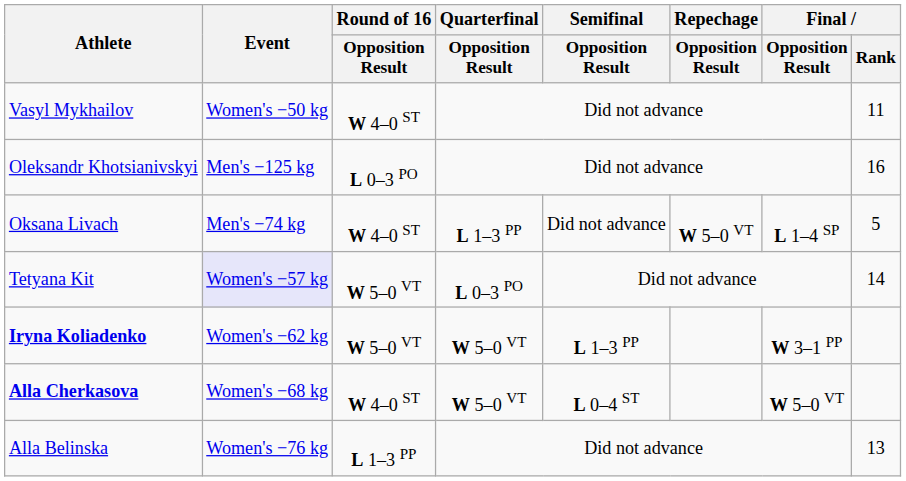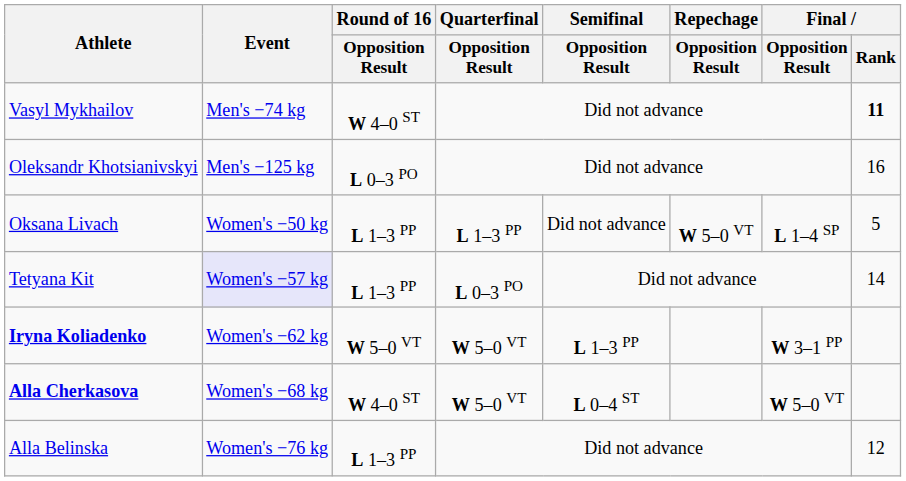Vasyl Mykhailov | Event: Women's −50 kg -> Men's −74 kg
Vasyl Mykhailov | Final / Rank: normal -> bold
Oksana Livach | Event: Men's −74 kg -> Women's −50 kg
Oksana Livach | Round of 16 / Opposition Result: W 4–0 ST -> L 1–3 PP
Tetyana Kit | Round of 16 / Opposition Result: W 5–0 VT -> L 1–3 PP
Alla Belinska | Final / Rank: 13 -> 12
